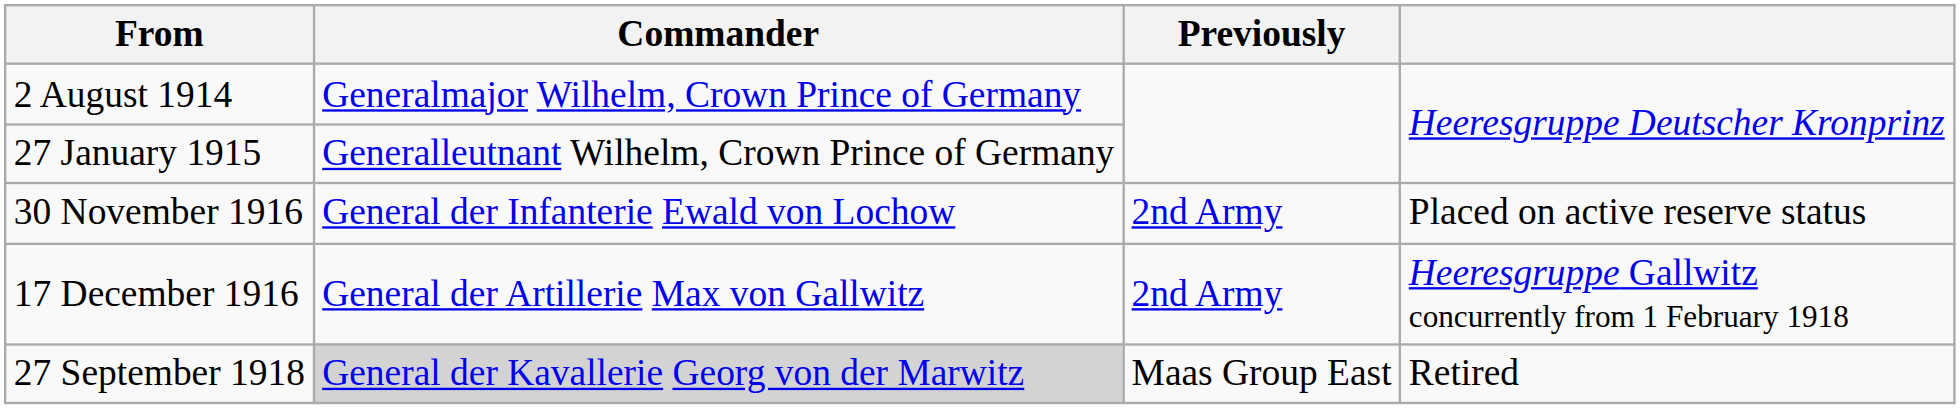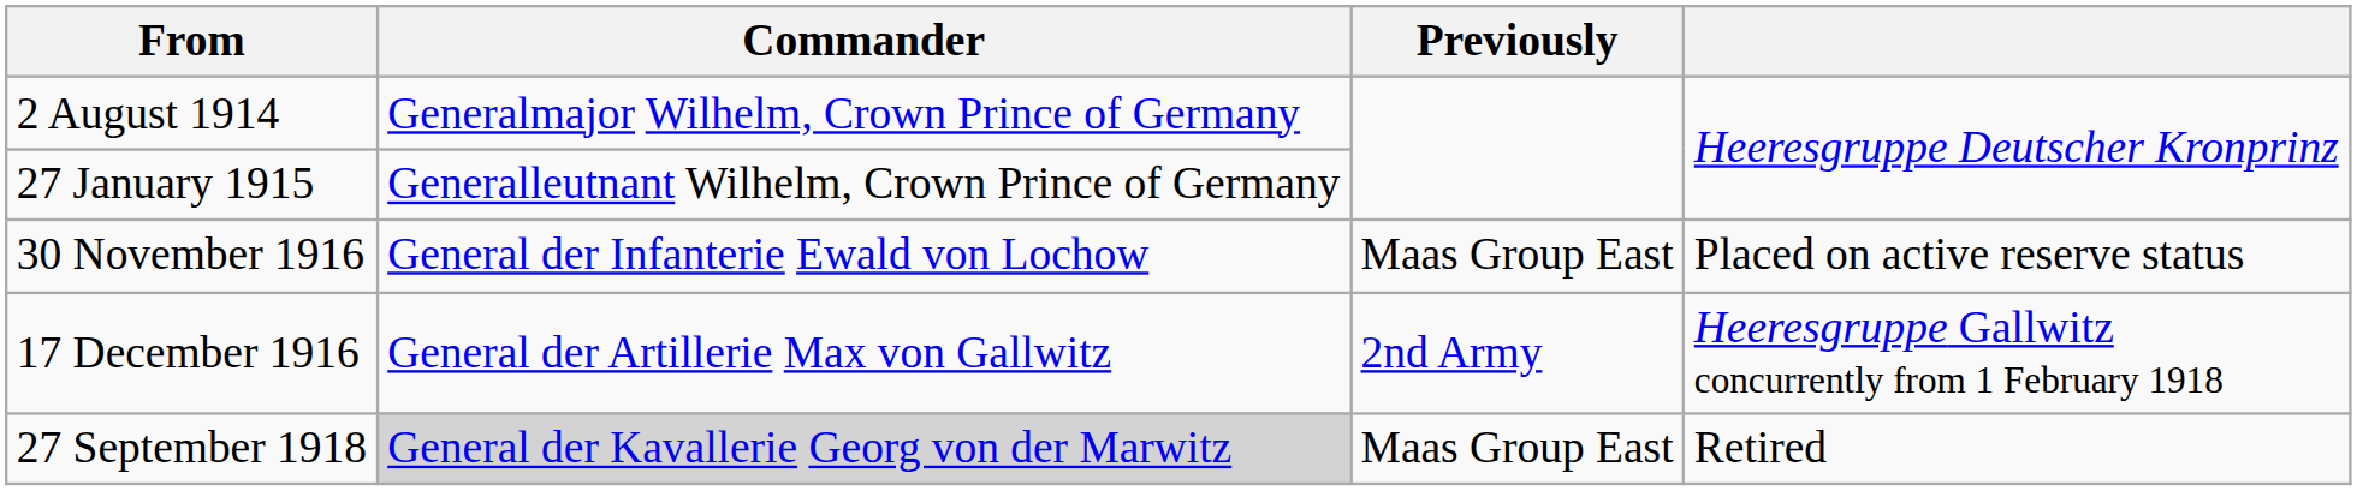30 November 1916 | Previously: 2nd Army -> Maas Group East
